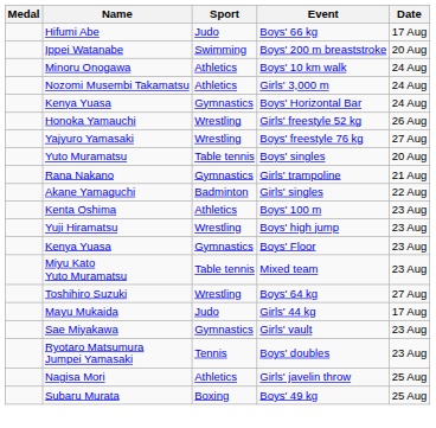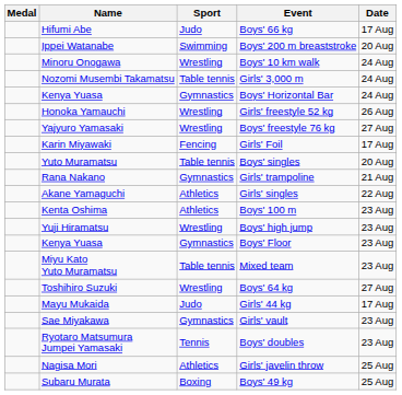Boys' 10 km walk | Sport: Athletics -> Wrestling
Girls' 3,000 m | Sport: Athletics -> Table tennis
+ row: Karin Miyawaki | Fencing | Girls' Foil | 17 Aug
Girls' singles | Sport: Badminton -> Athletics
